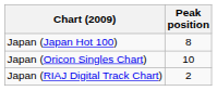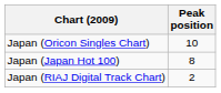rows swapped: Japan (Oricon Singles Chart) <-> Japan (Japan Hot 100)
